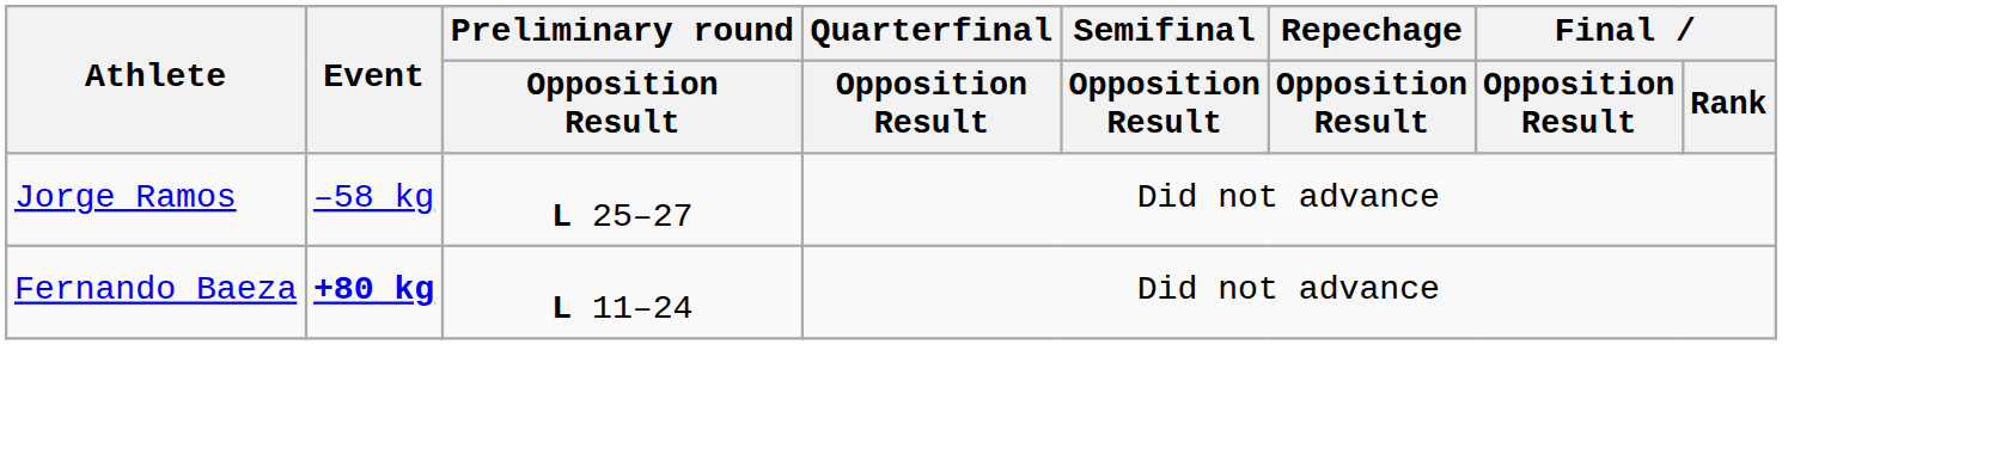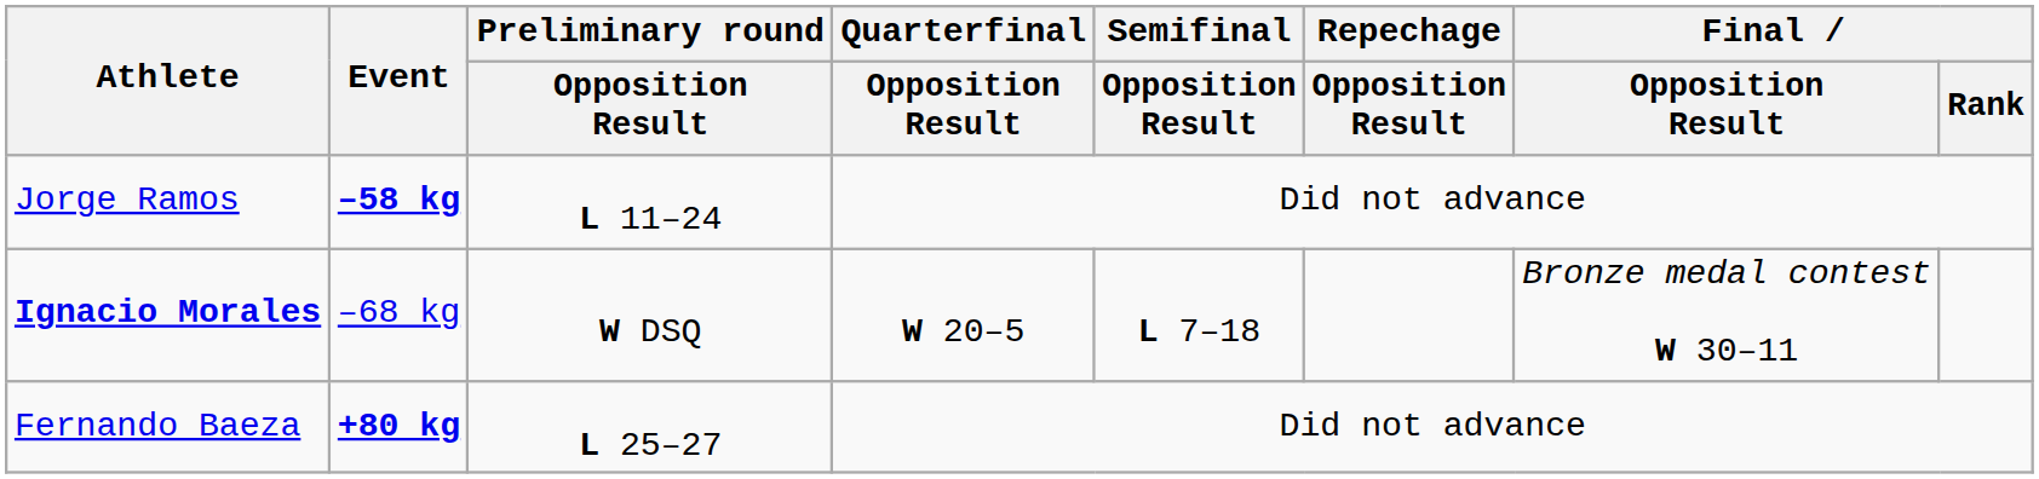Jorge Ramos | Event: normal -> bold
Jorge Ramos | Preliminary round / Opposition Result: L 25–27 -> L 11–24
+ row: Ignacio Morales | –68 kg | W DSQ | W 20–5 | L 7–18 | Bronze medal contest W 30–11
Fernando Baeza | Preliminary round / Opposition Result: L 11–24 -> L 25–27
